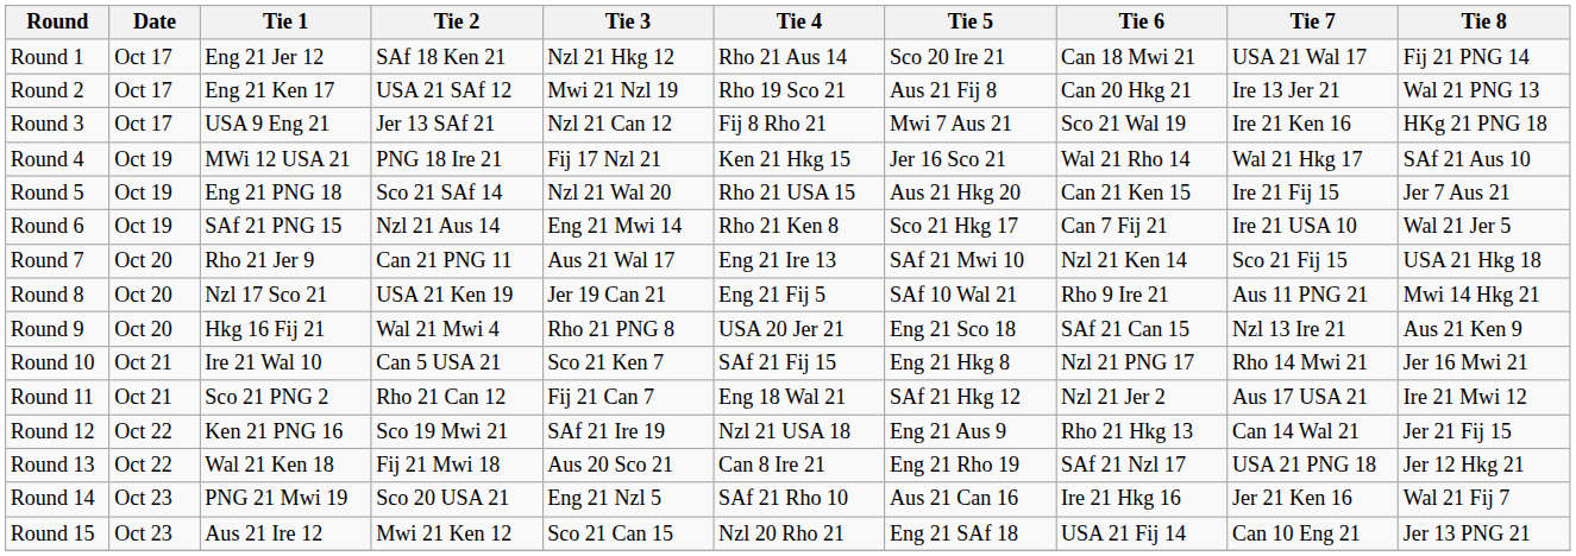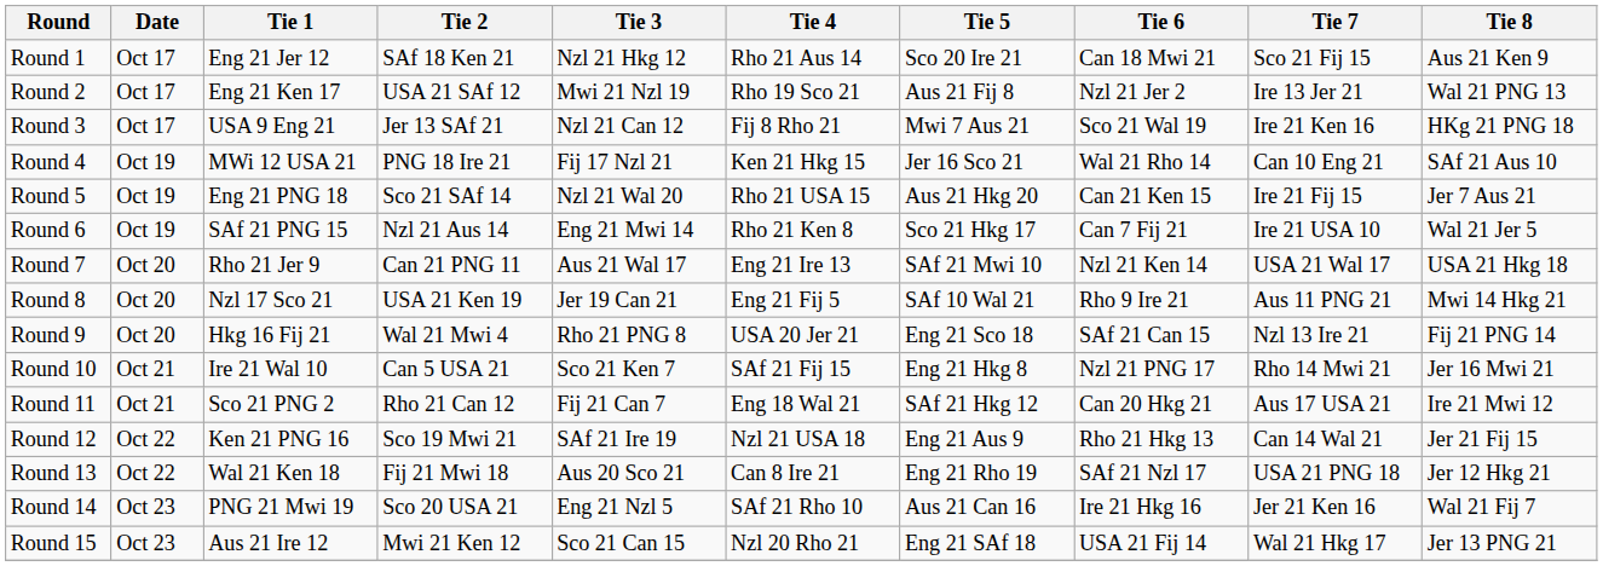Round 1 | Tie 7: USA 21 Wal 17 -> Sco 21 Fij 15
Round 1 | Tie 8: Fij 21 PNG 14 -> Aus 21 Ken 9
Round 2 | Tie 6: Can 20 Hkg 21 -> Nzl 21 Jer 2
Round 4 | Tie 7: Wal 21 Hkg 17 -> Can 10 Eng 21
Round 7 | Tie 7: Sco 21 Fij 15 -> USA 21 Wal 17
Round 9 | Tie 8: Aus 21 Ken 9 -> Fij 21 PNG 14
Round 11 | Tie 6: Nzl 21 Jer 2 -> Can 20 Hkg 21
Round 15 | Tie 7: Can 10 Eng 21 -> Wal 21 Hkg 17
